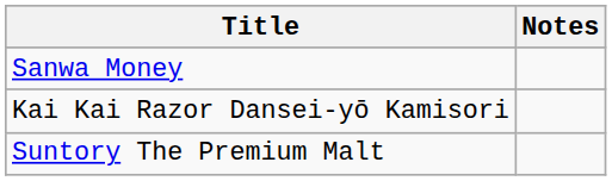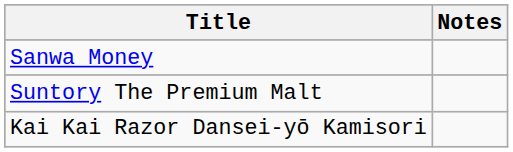rows swapped: Suntory The Premium Malt <-> Kai Kai Razor Dansei-yō Kamisori
